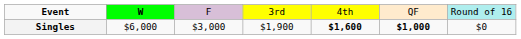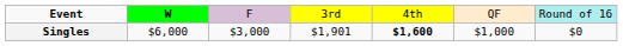Singles | column 4: $1,900 -> $1,901
Singles | column 6: bold -> normal
